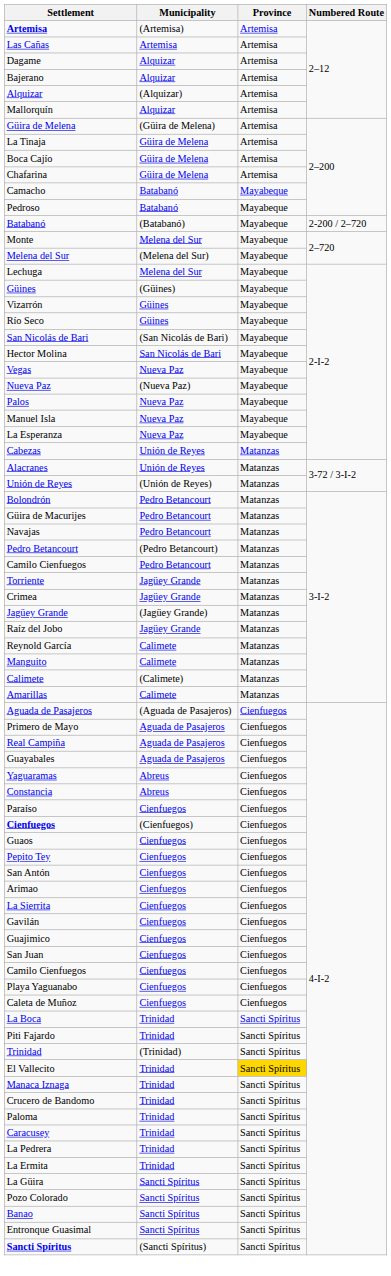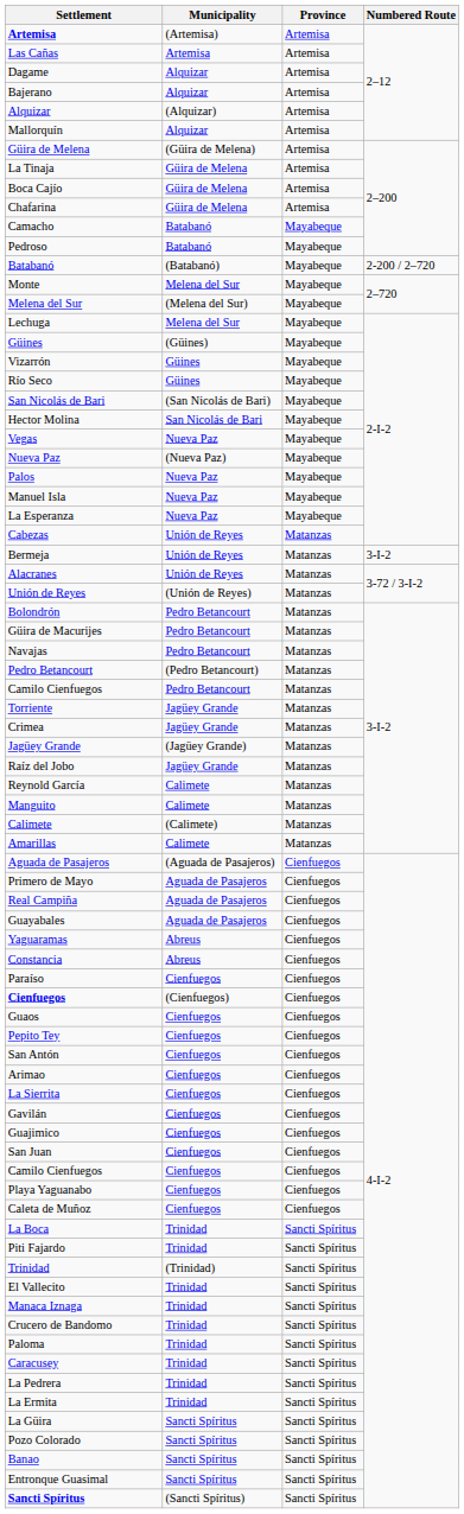+ row: Bermeja | Unión de Reyes | Matanzas | 3-I-2
El Vallecito | Province: gold background -> no background
